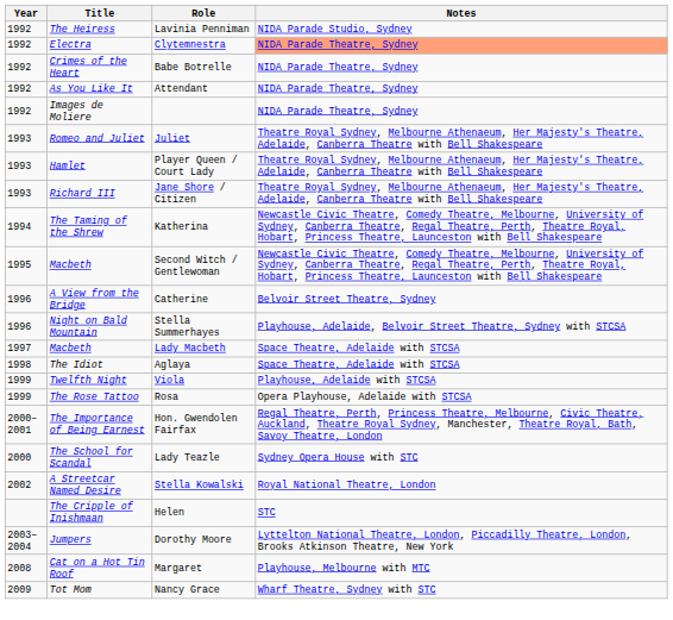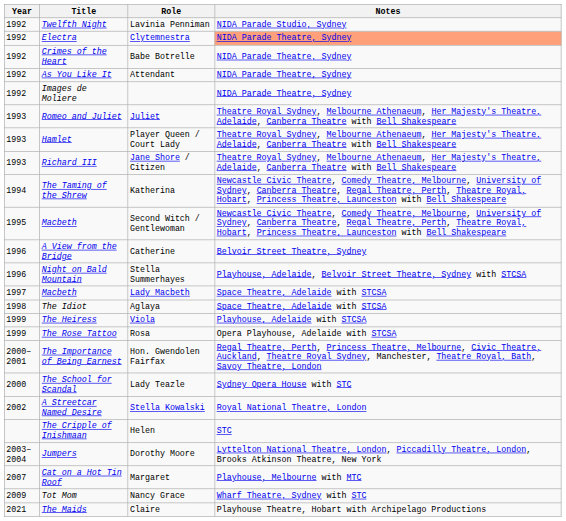Lavinia Penniman | Title: The Heiress -> Twelfth Night
Viola | Title: Twelfth Night -> The Heiress
Margaret | Year: 2008 -> 2007
+ row: 2021 | The Maids | Claire | Playhouse Theatre, Hobart with Archipelago Productions
